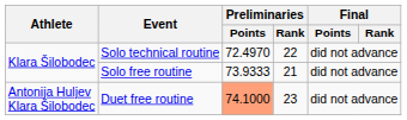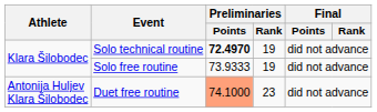Solo technical routine | Preliminaries / Points: normal -> bold
Solo technical routine | Preliminaries / Rank: 22 -> 19
Solo free routine | Preliminaries / Rank: 21 -> 19
